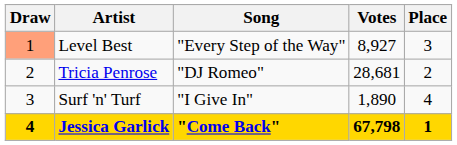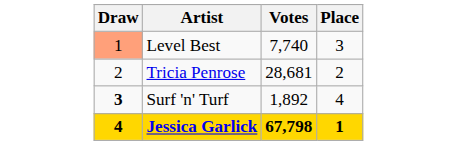- column: Song | "Every Step of the Way" | "DJ Romeo" | "I Give In" | "Come Back"
Level Best | Votes: 8,927 -> 7,740
Surf 'n' Turf | Draw: normal -> bold
Surf 'n' Turf | Votes: 1,890 -> 1,892
